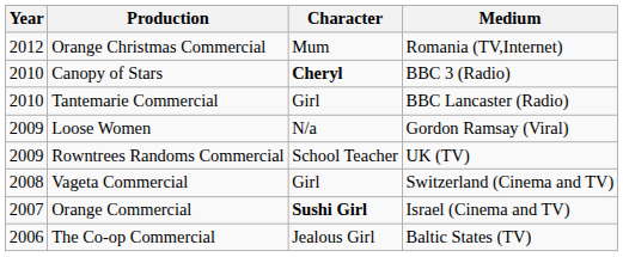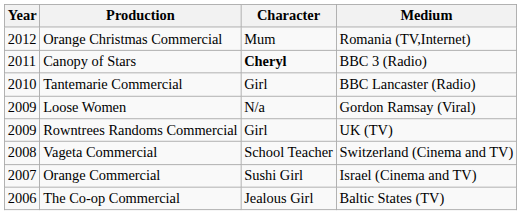Canopy of Stars | Year: 2010 -> 2011
Rowntrees Randoms Commercial | Character: School Teacher -> Girl
Vageta Commercial | Character: Girl -> School Teacher
Orange Commercial | Character: bold -> normal
